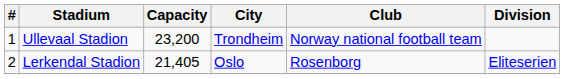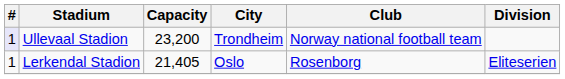Ullevaal Stadion | #: no background -> lavender background
Lerkendal Stadion | #: 2 -> 1
